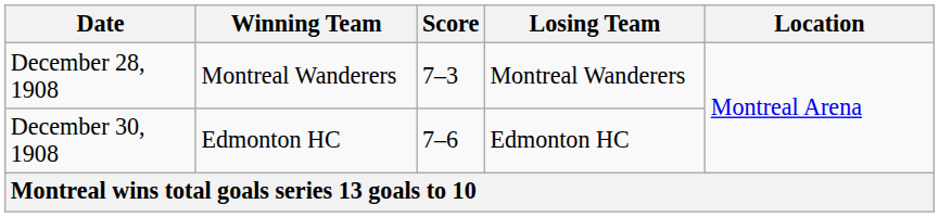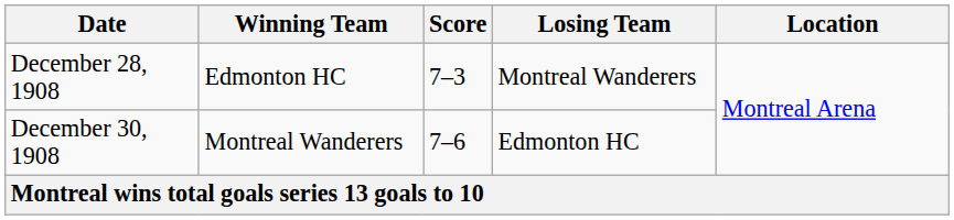December 28, 1908 | Winning Team: Montreal Wanderers -> Edmonton HC
December 30, 1908 | Winning Team: Edmonton HC -> Montreal Wanderers
